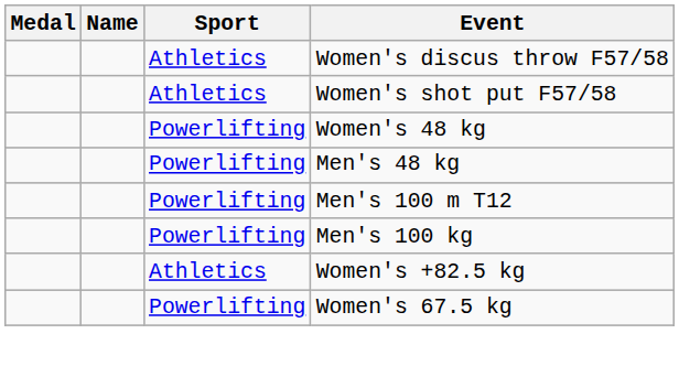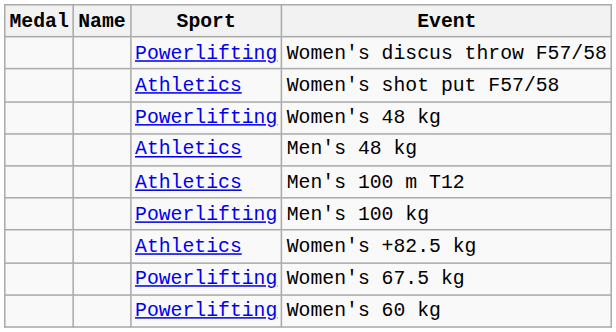Women's discus throw F57/58 | Sport: Athletics -> Powerlifting
Men's 48 kg | Sport: Powerlifting -> Athletics
Men's 100 m T12 | Sport: Powerlifting -> Athletics
+ row: Powerlifting | Women's 60 kg
